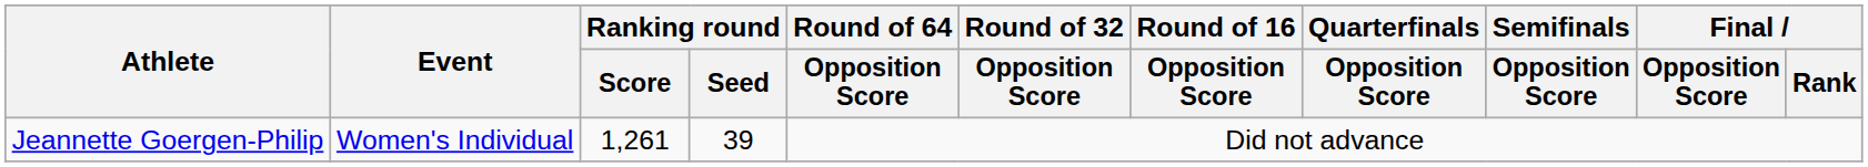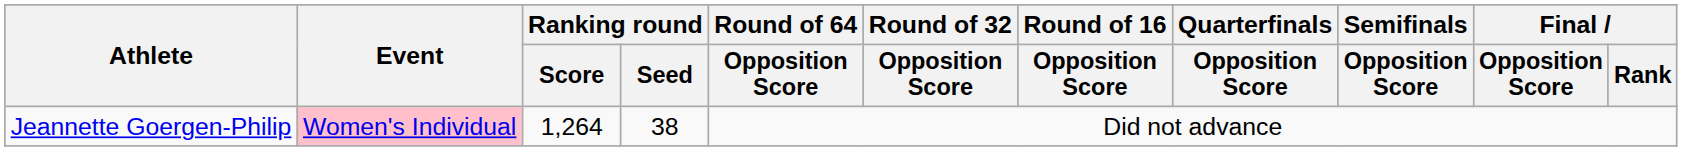Jeannette Goergen-Philip | Event: no background -> pink background
Jeannette Goergen-Philip | Ranking round / Score: 1,261 -> 1,264
Jeannette Goergen-Philip | Ranking round / Seed: 39 -> 38
